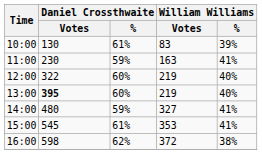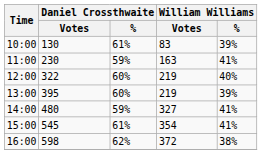13:00 | Daniel Crossthwaite / Votes: bold -> normal
13:00 | William Williams / %: 40% -> 39%
15:00 | William Williams / Votes: 353 -> 354
